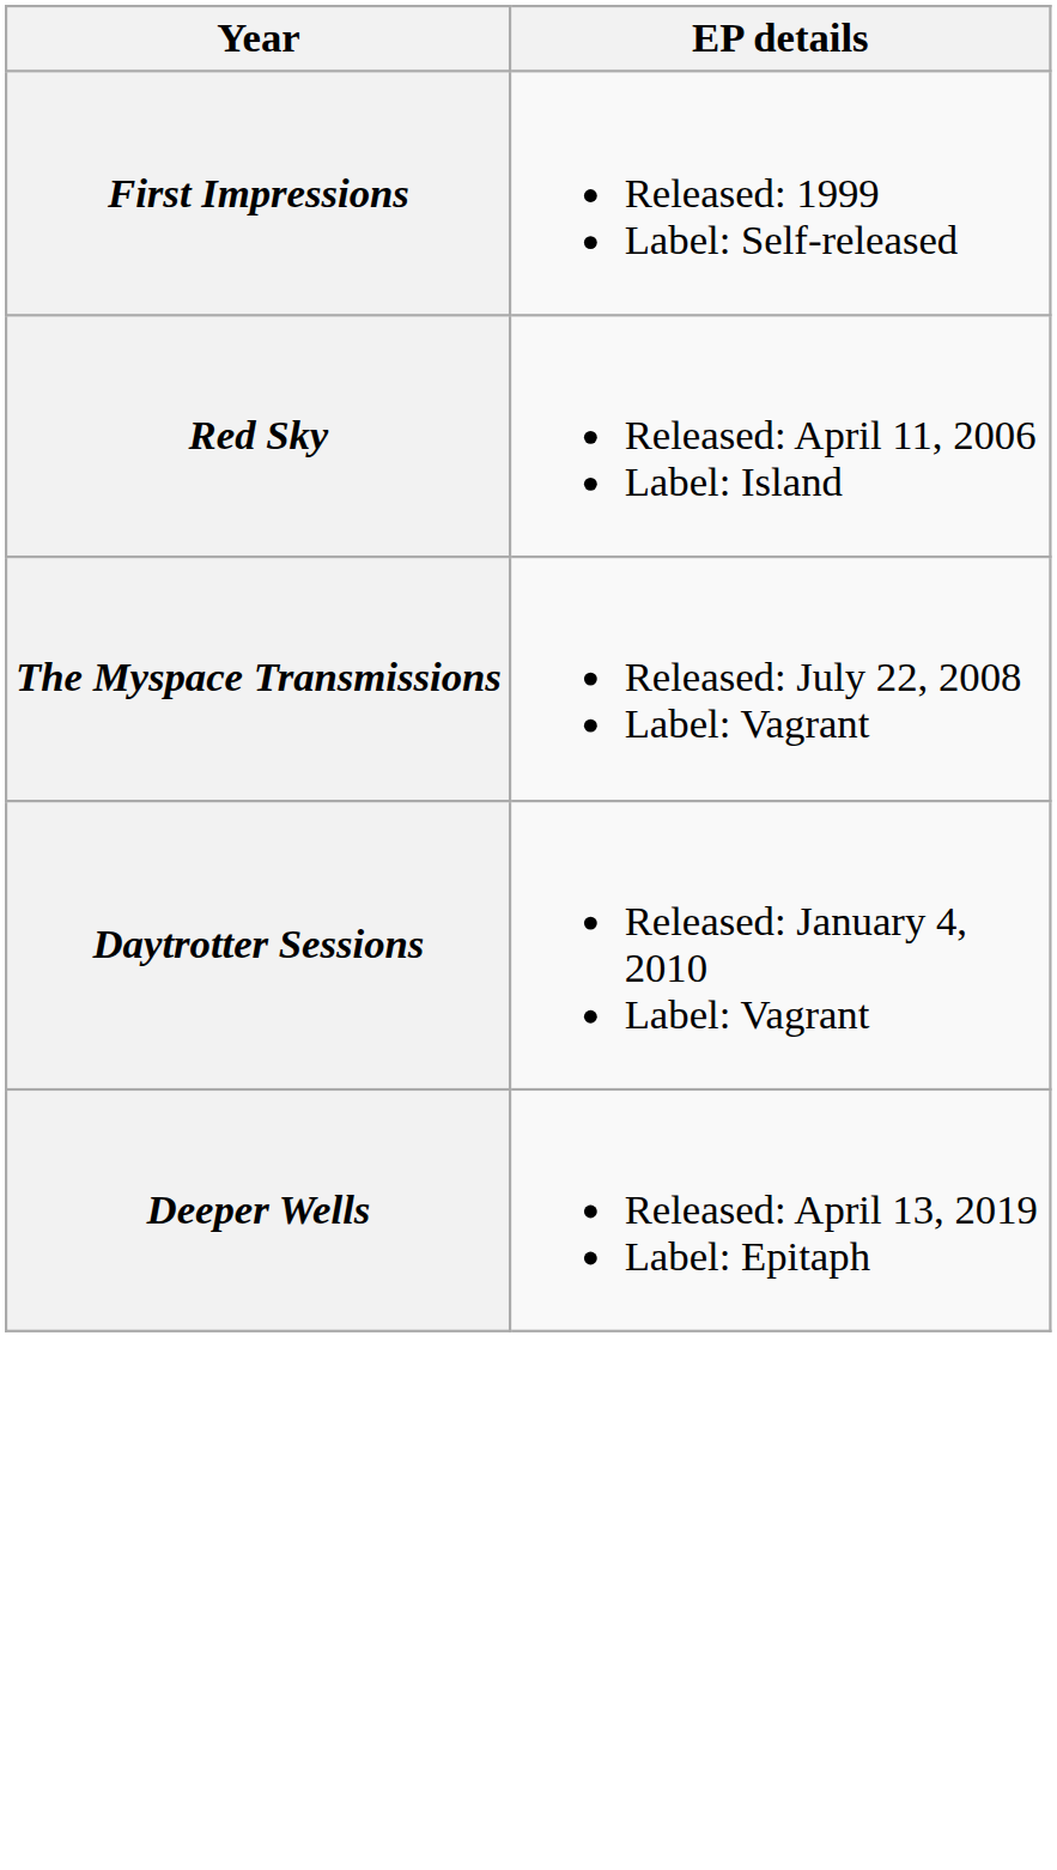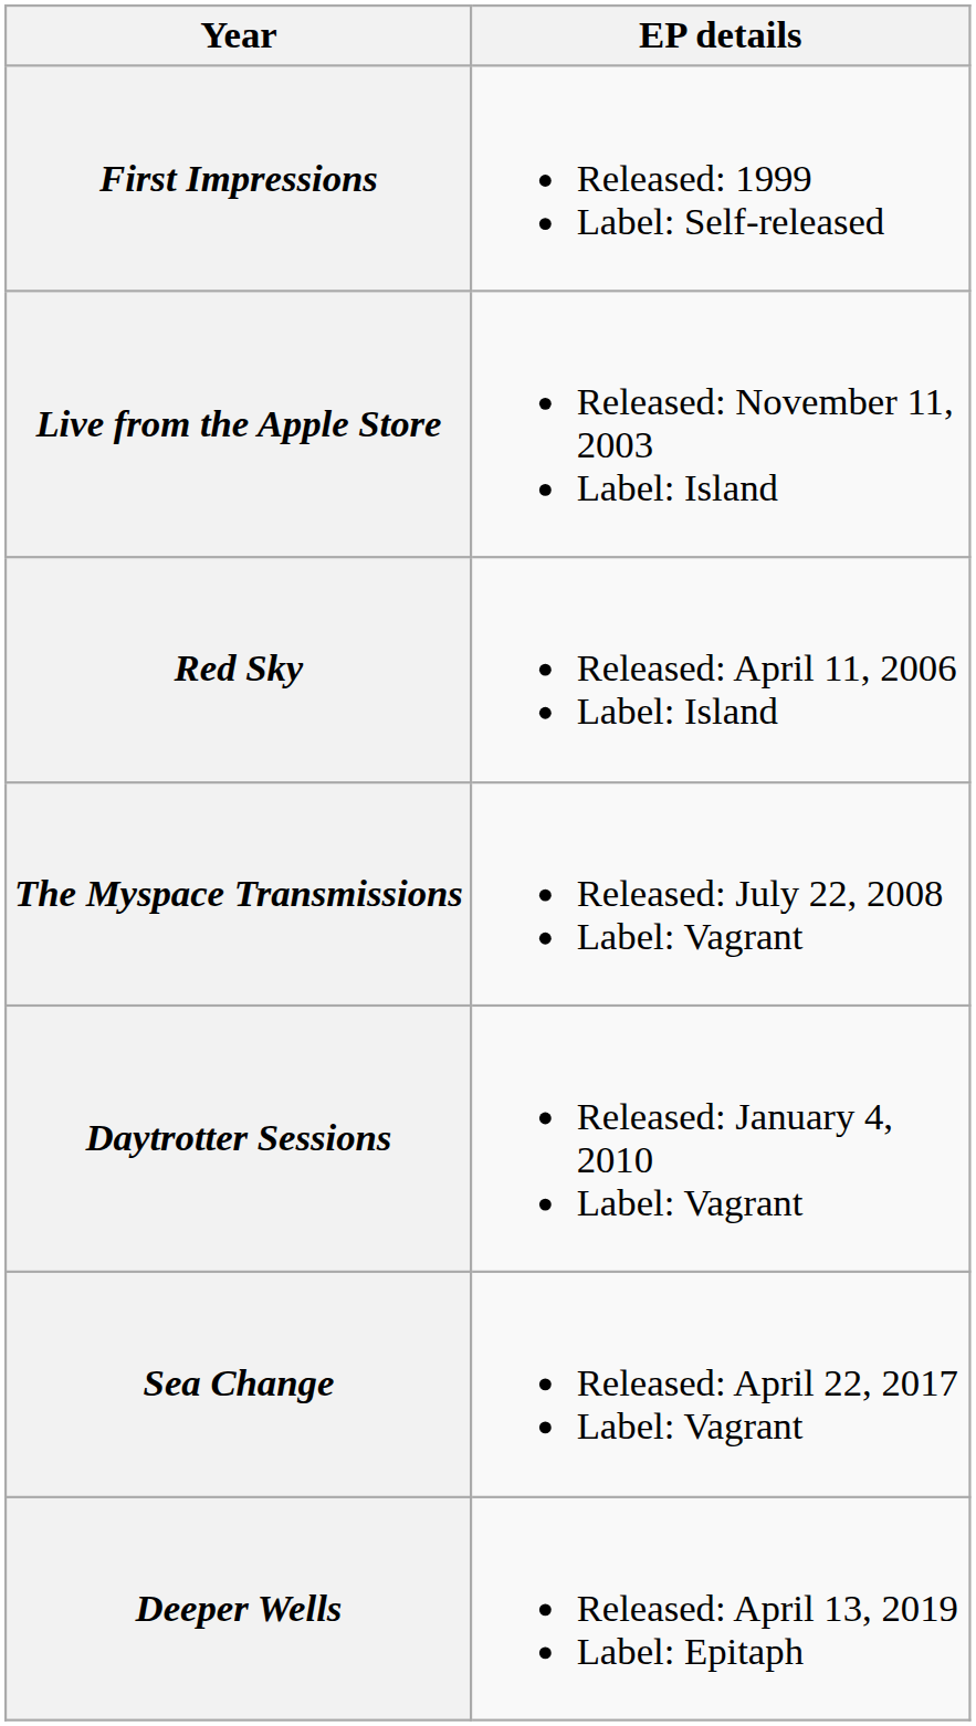+ row: Live from the Apple Store | Released: November 11, 2003 Label: Island
+ row: Sea Change | Released: April 22, 2017 Label: Vagrant
